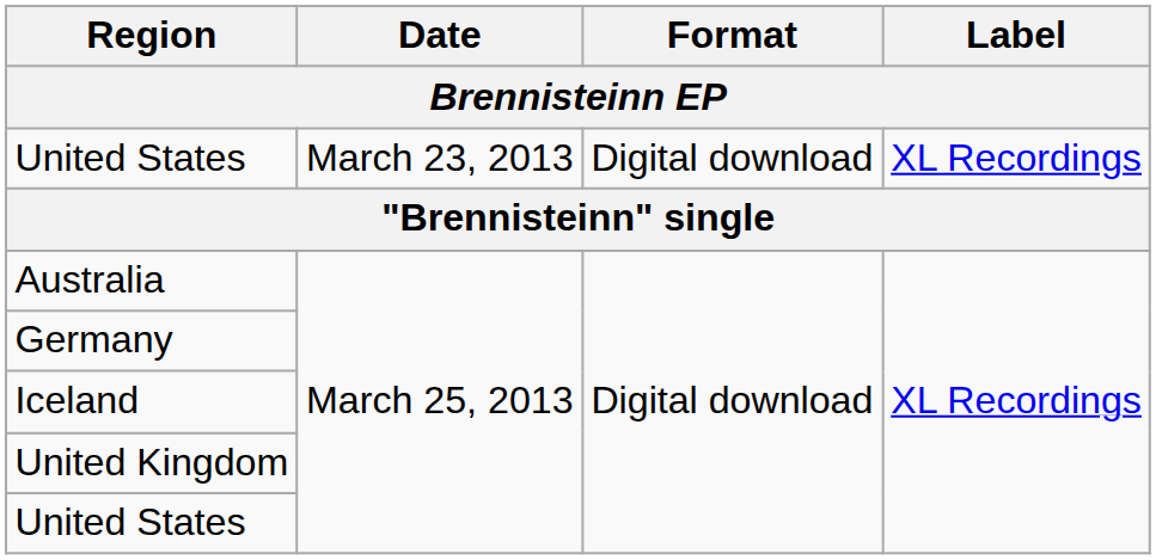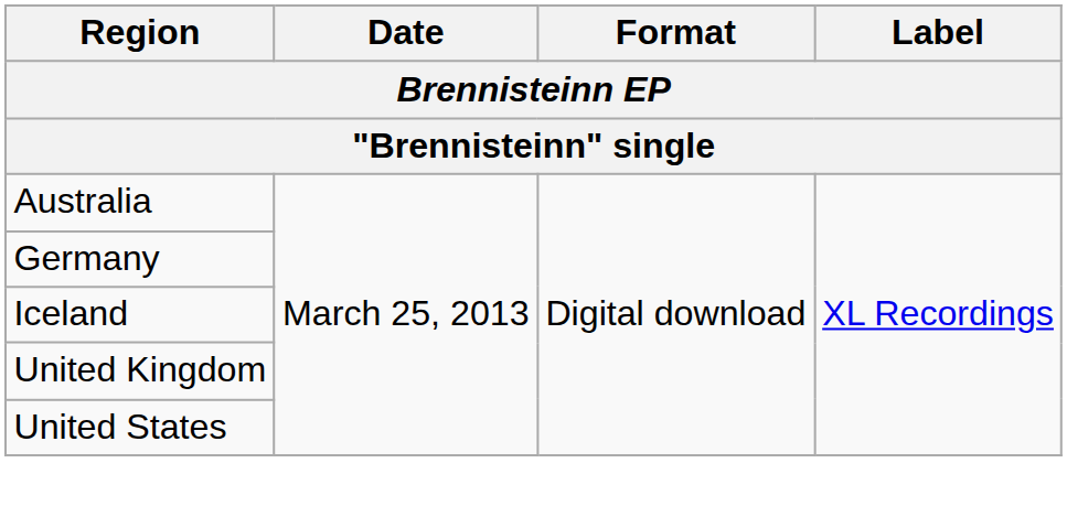- row: United States | March 23, 2013 | Digital download | XL Recordings
